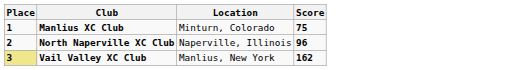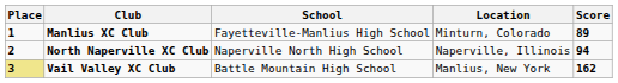+ column: School | Fayetteville-Manlius High School | Naperville North High School | Battle Mountain High School
Manlius XC Club | Score: 75 -> 89
North Naperville XC Club | Score: 96 -> 94
